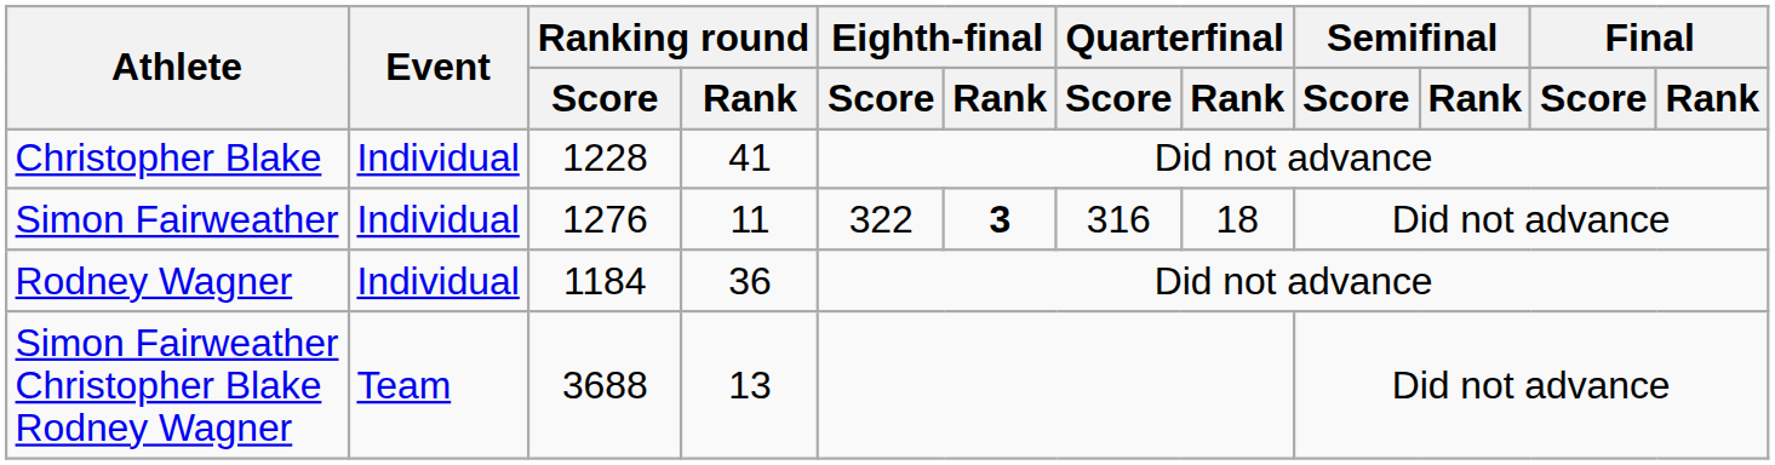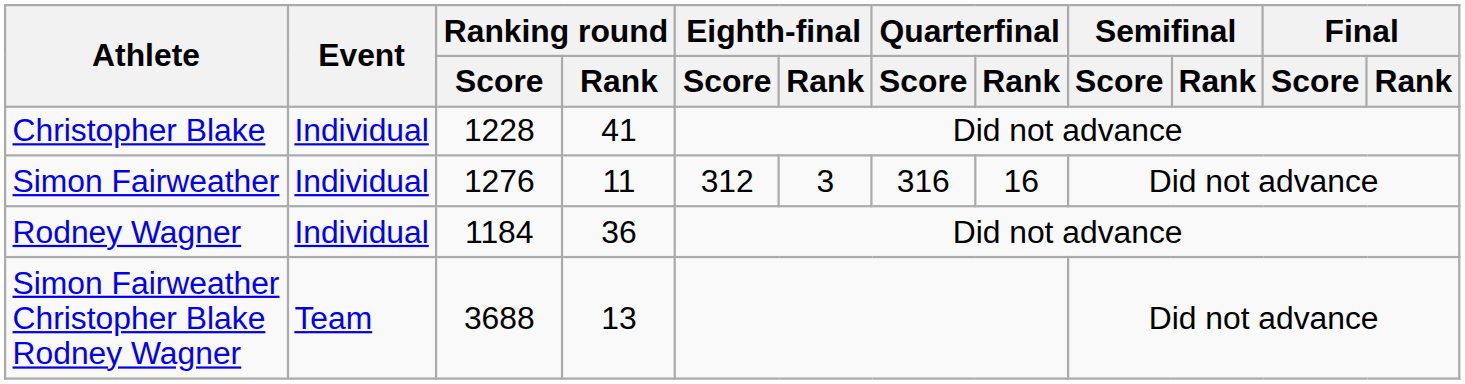Simon Fairweather | Eighth-final / Score: 322 -> 312
Simon Fairweather | Eighth-final / Rank: bold -> normal
Simon Fairweather | Quarterfinal / Rank: 18 -> 16
